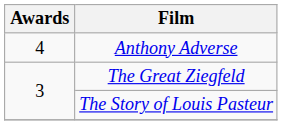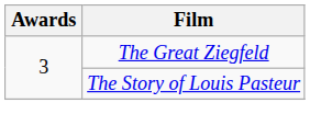- row: 4 | Anthony Adverse
